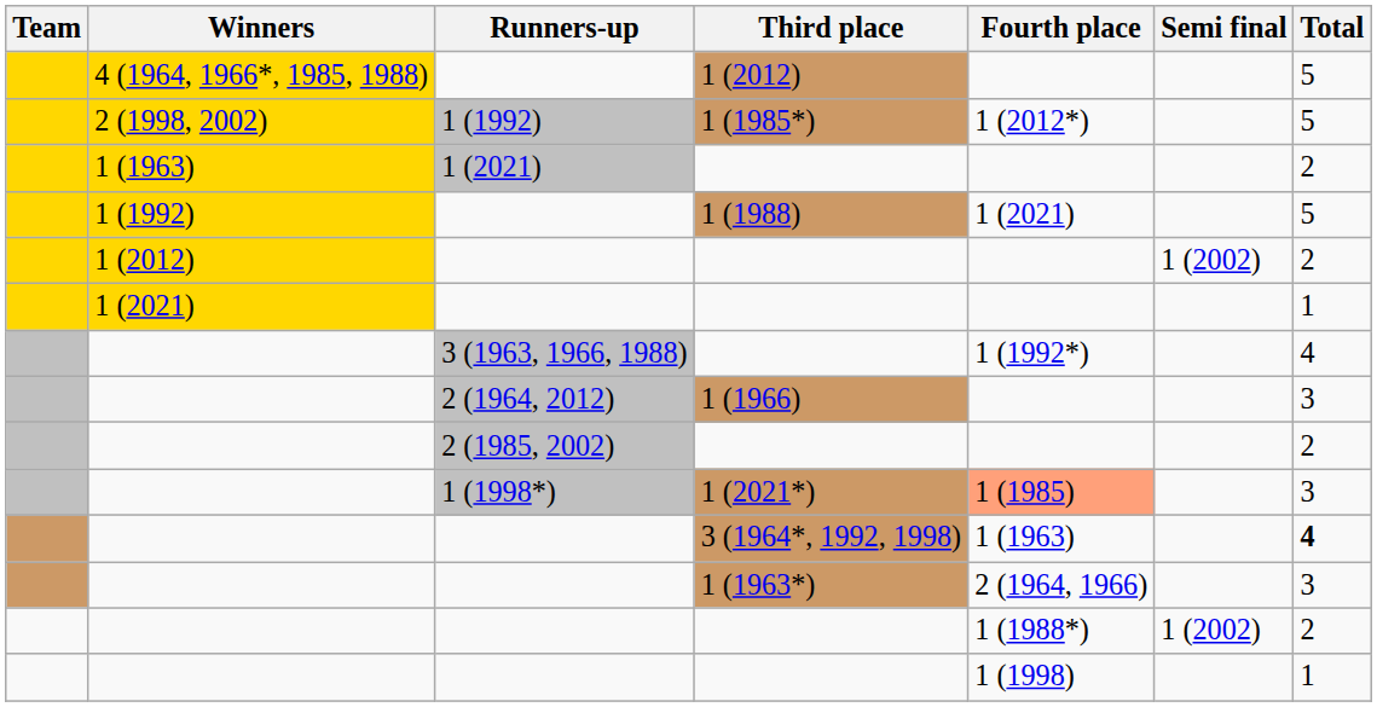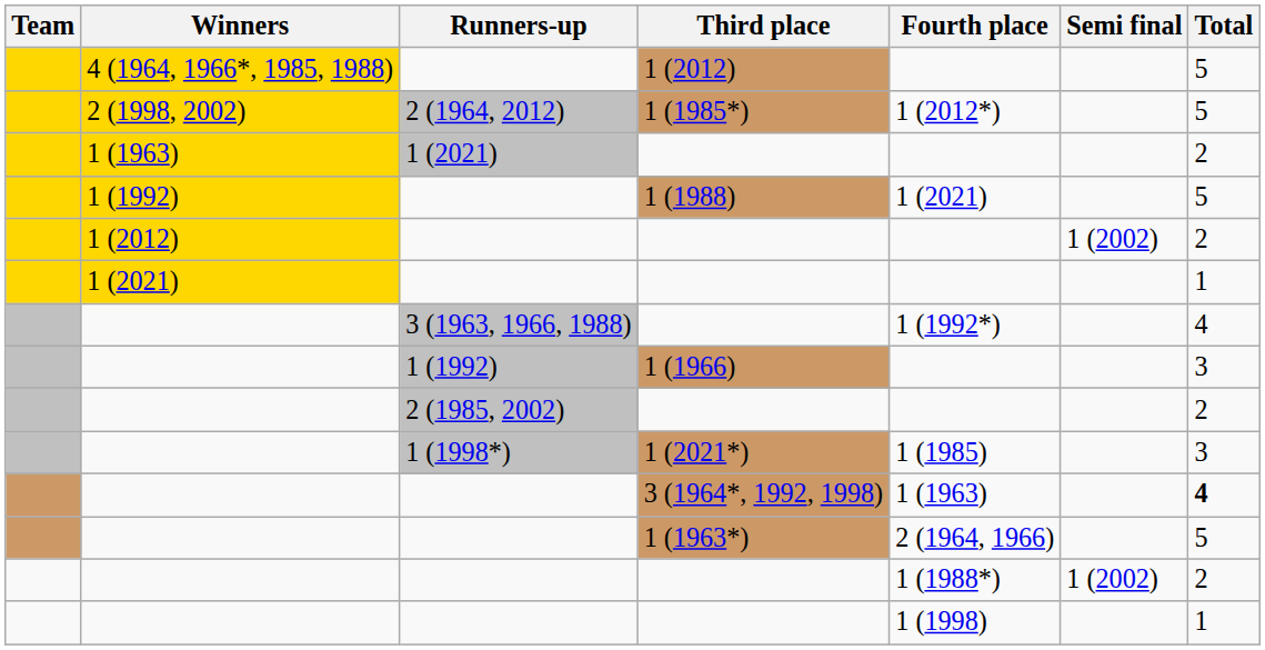1 (1985*) | Runners-up: 1 (1992) -> 2 (1964, 2012)
1 (1966) | Runners-up: 2 (1964, 2012) -> 1 (1992)
1 (2021*) | Fourth place: lightsalmon background -> no background
1 (1963*) | Total: 3 -> 5
